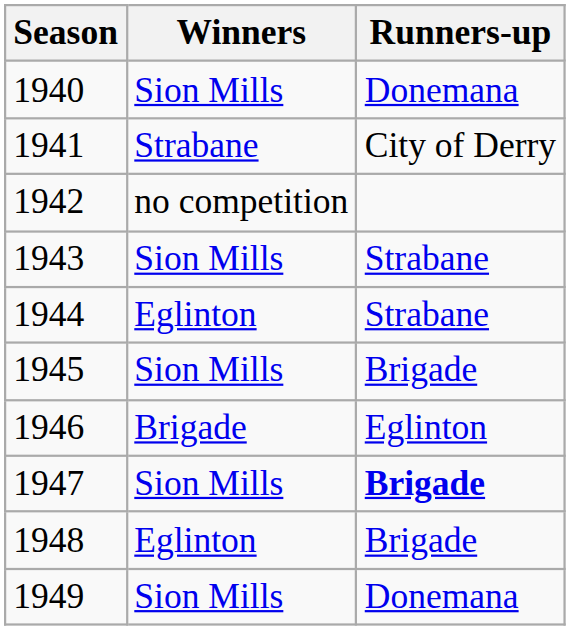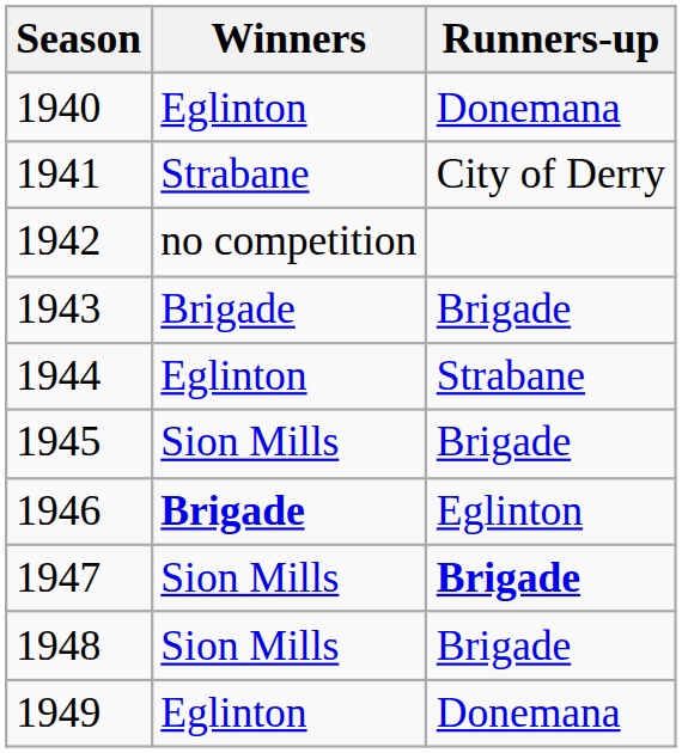1940 | Winners: Sion Mills -> Eglinton
1943 | Winners: Sion Mills -> Brigade
1943 | Runners-up: Strabane -> Brigade
1946 | Winners: normal -> bold
1948 | Winners: Eglinton -> Sion Mills
1949 | Winners: Sion Mills -> Eglinton
